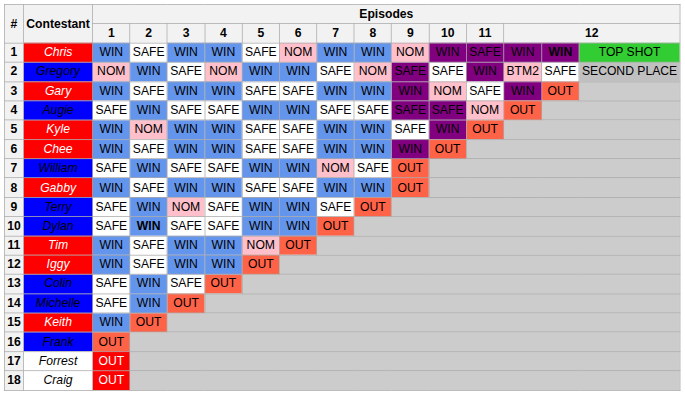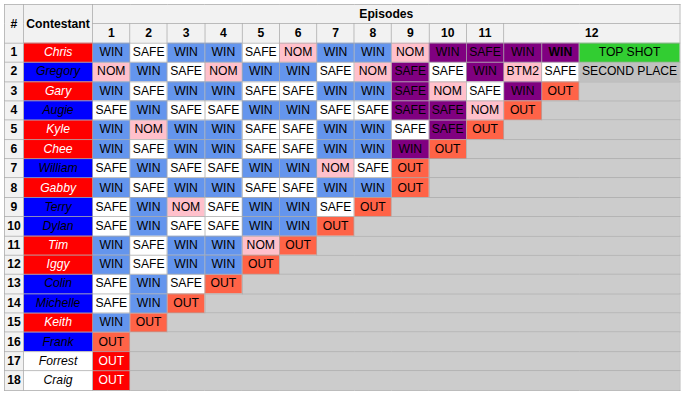Gary | Episodes / 9: WIN -> SAFE
Kyle | Episodes / 10: WIN -> SAFE
Dylan | Episodes / 2: bold -> normal
